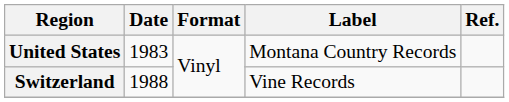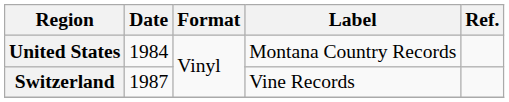United States | Date: 1983 -> 1984
Switzerland | Date: 1988 -> 1987
